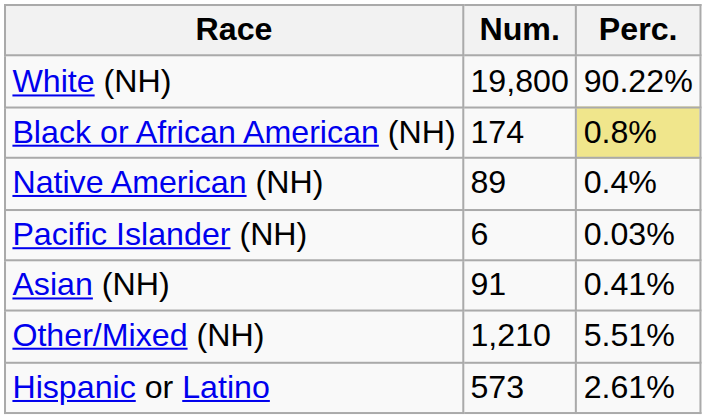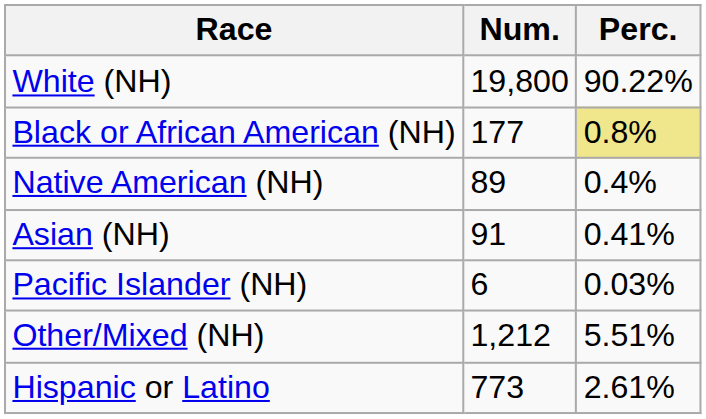Black or African American (NH) | Num.: 174 -> 177
rows swapped: Asian (NH) <-> Pacific Islander (NH)
Other/Mixed (NH) | Num.: 1,210 -> 1,212
Hispanic or Latino | Num.: 573 -> 773
